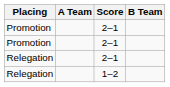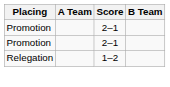- row: Relegation | 2–1
